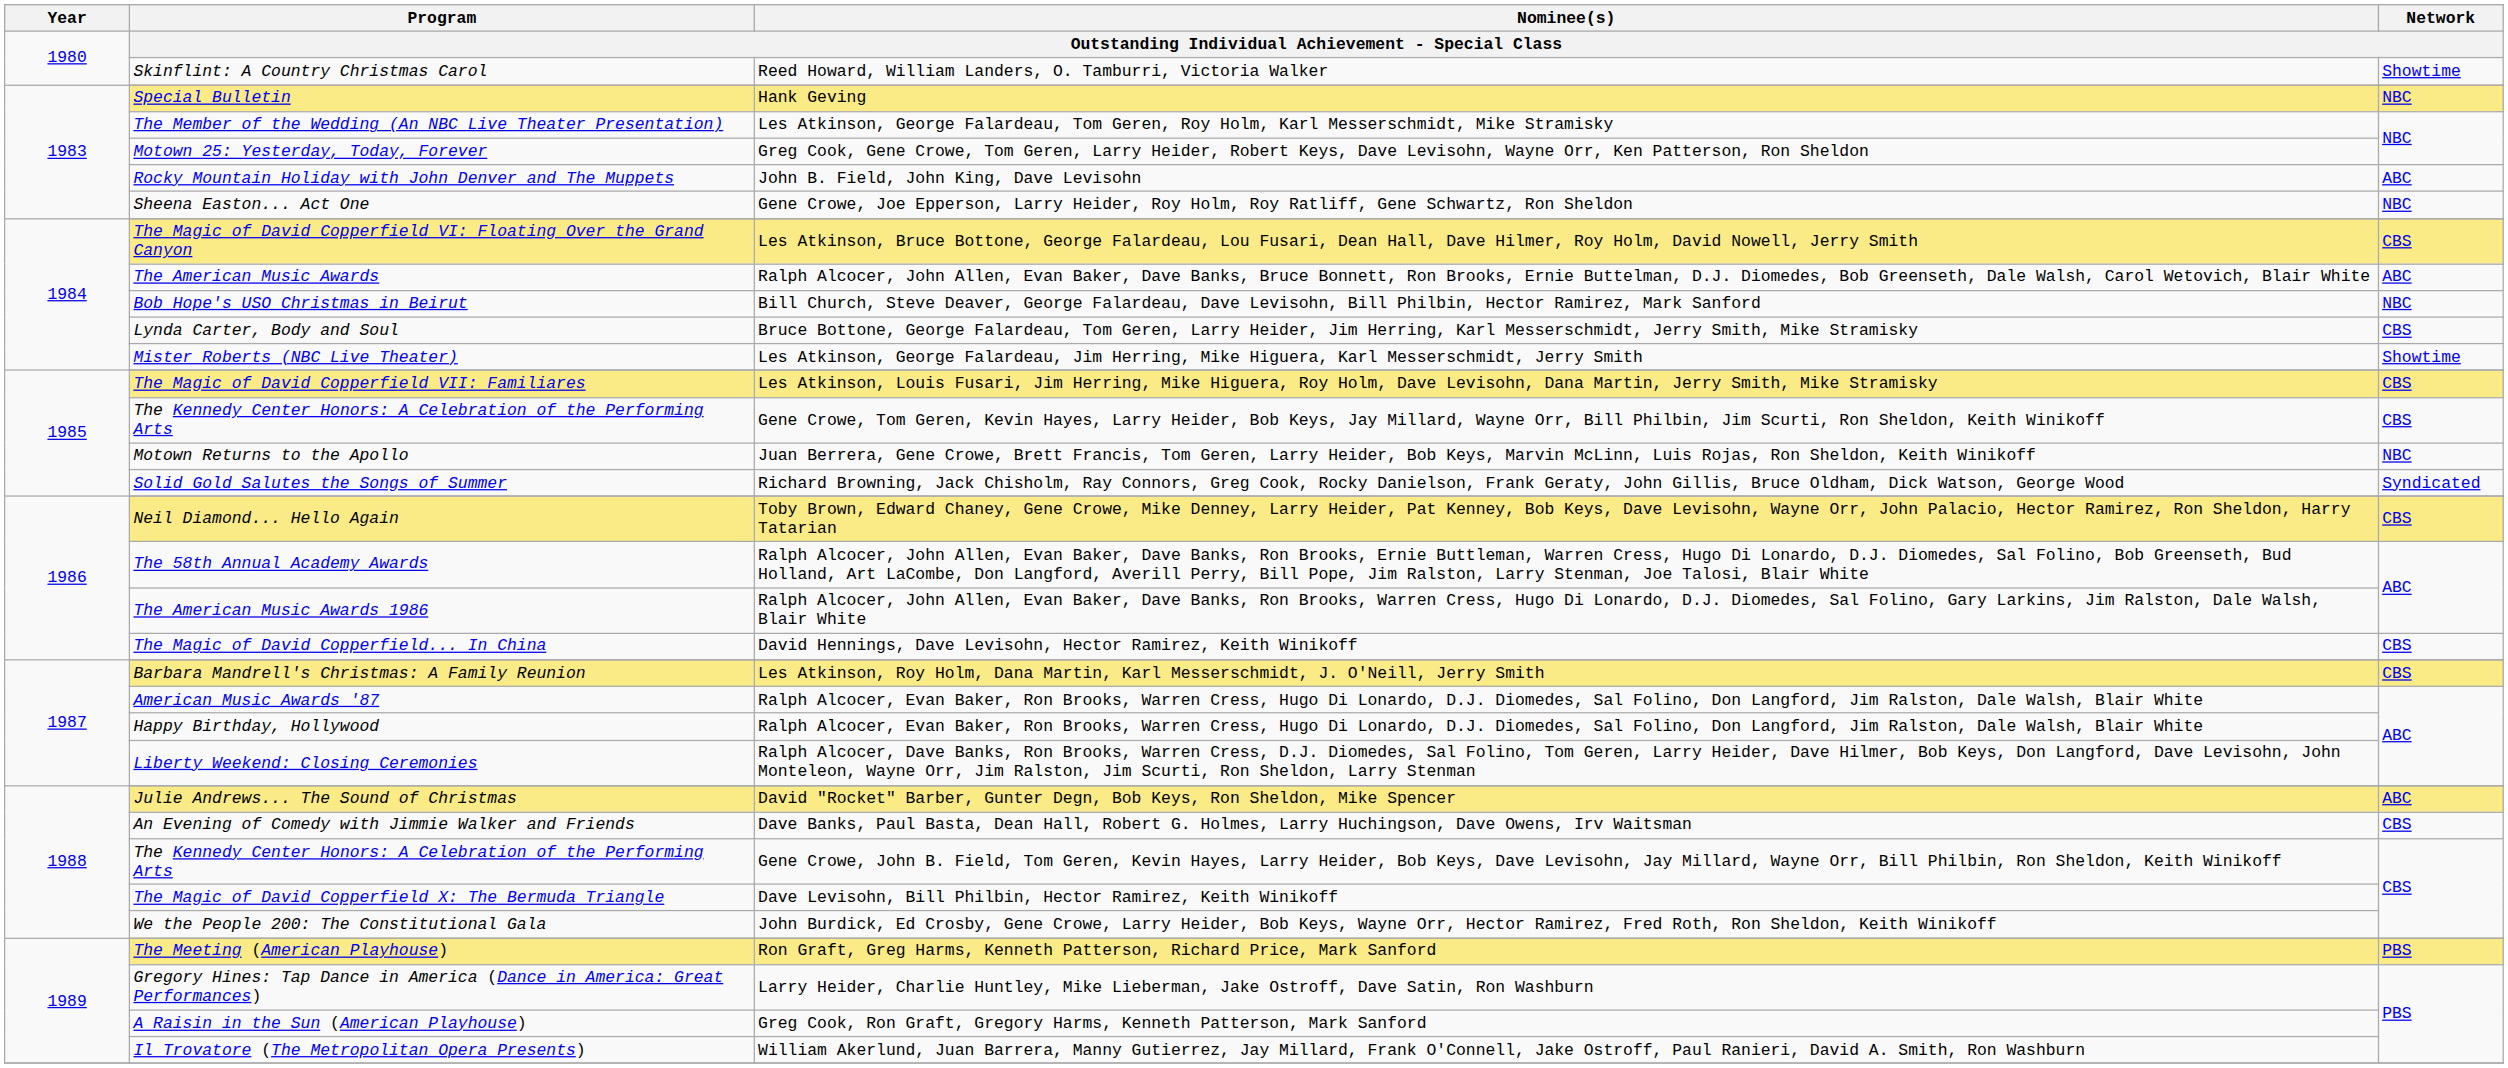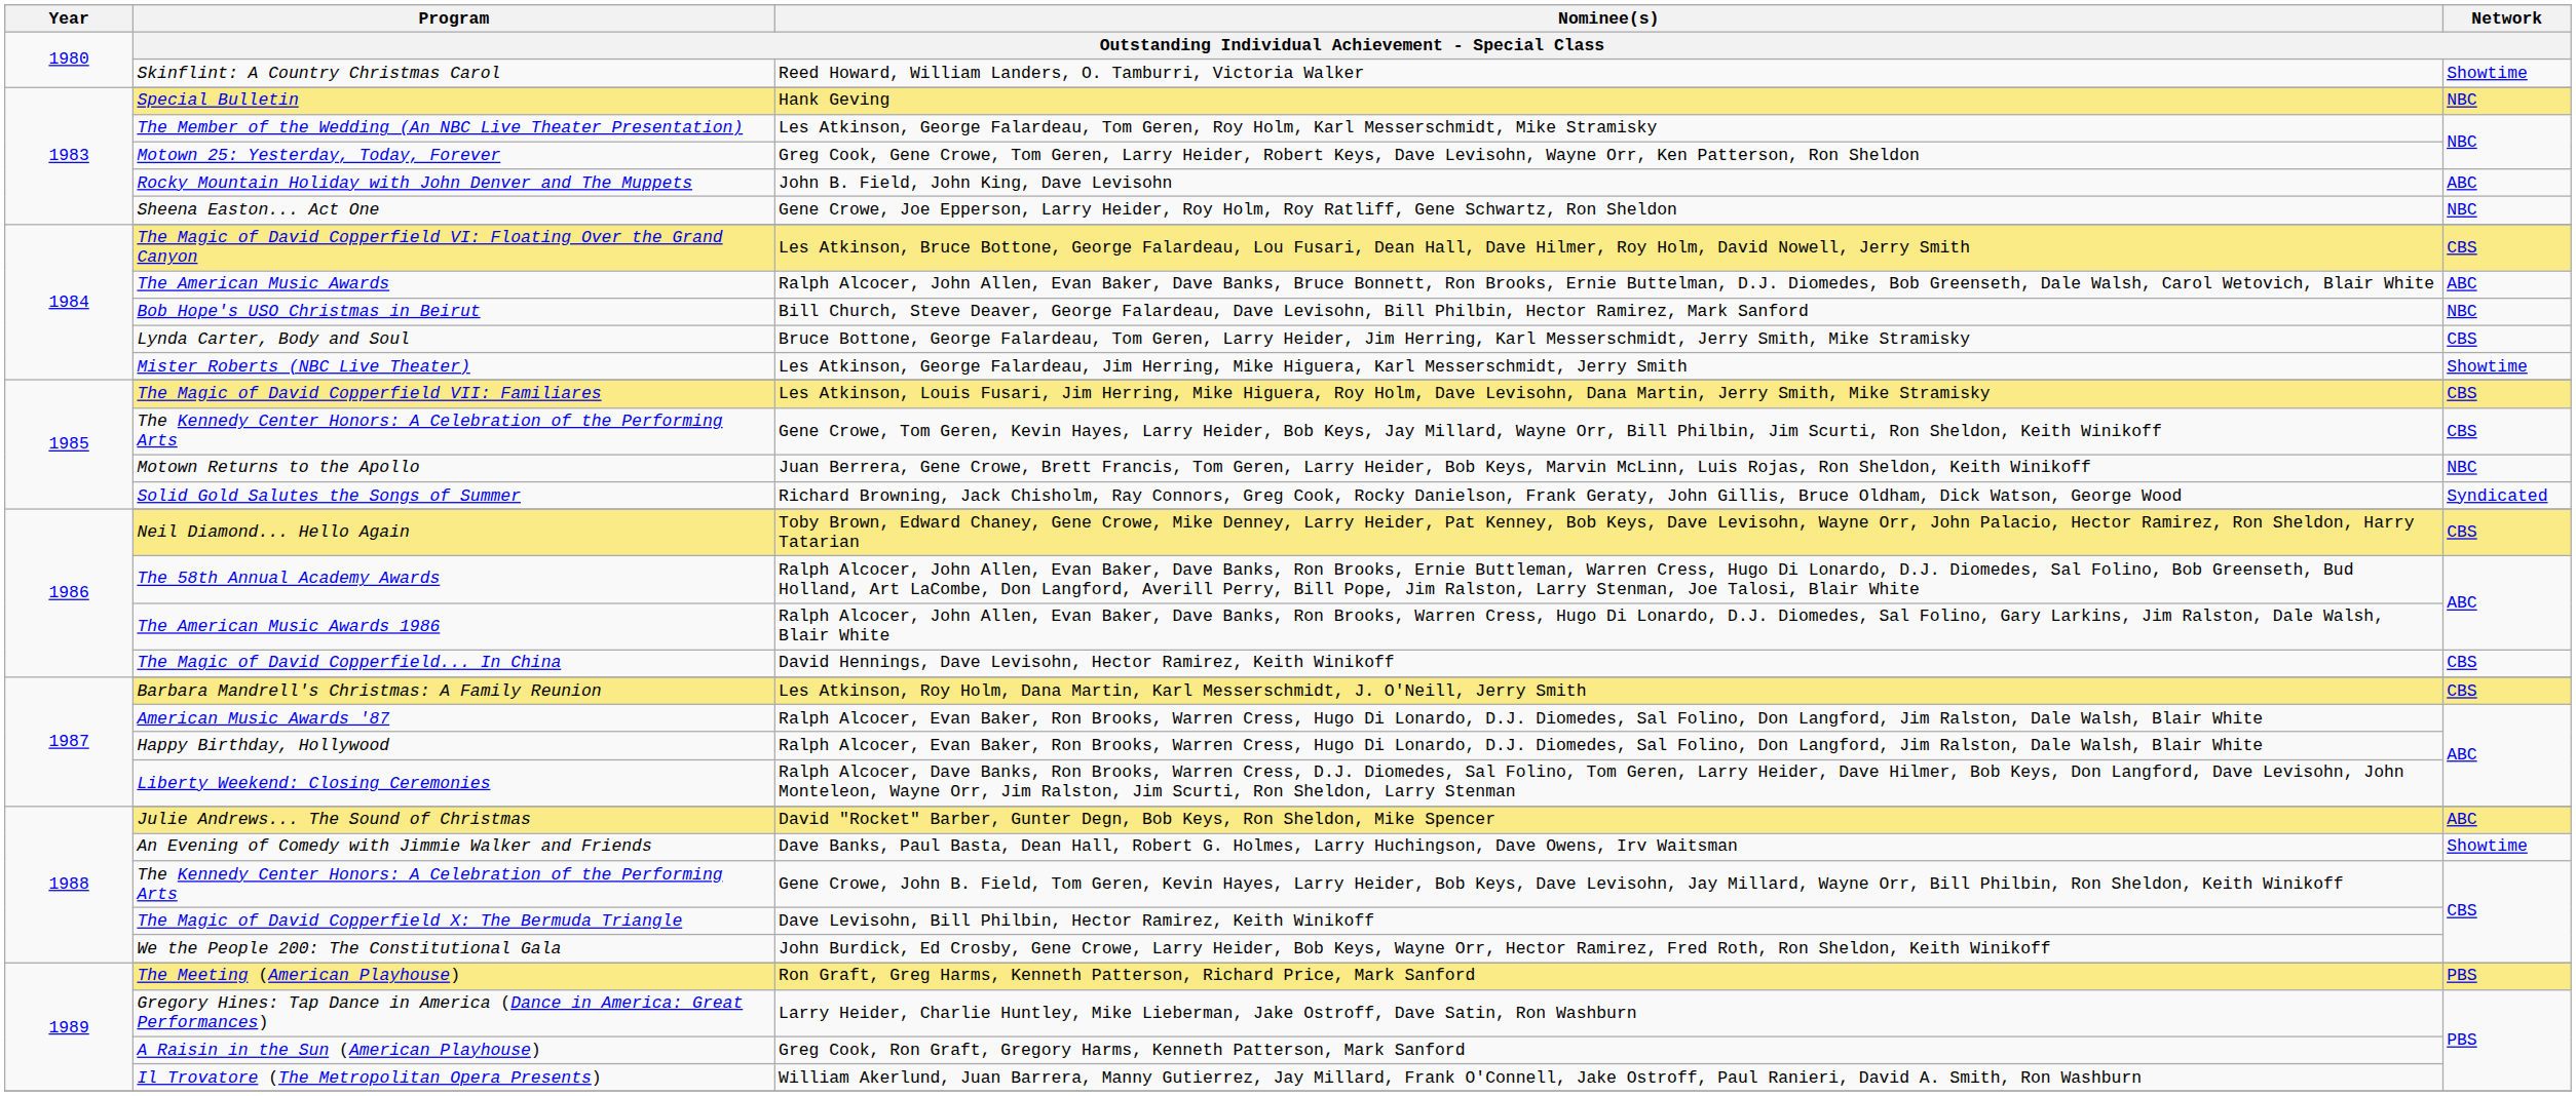An Evening of Comedy with Jimmie Walker and Friends | Network: CBS -> Showtime
